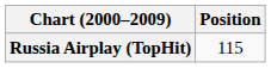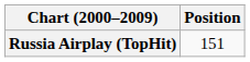Russia Airplay (TopHit) | Position: 115 -> 151
